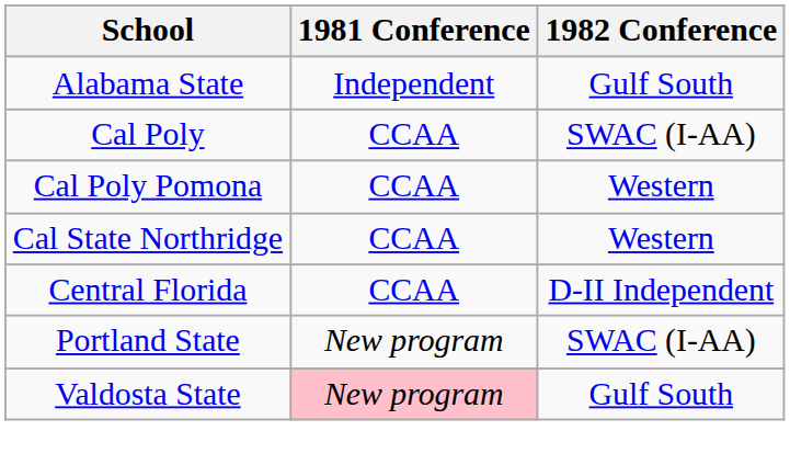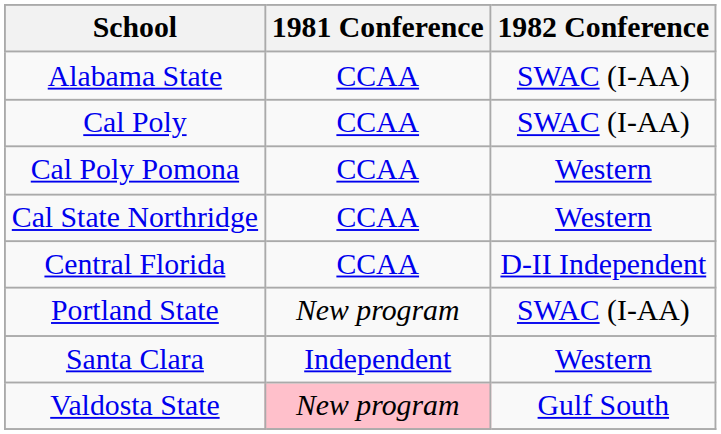Alabama State | 1981 Conference: Independent -> CCAA
Alabama State | 1982 Conference: Gulf South -> SWAC (I-AA)
+ row: Santa Clara | Independent | Western
